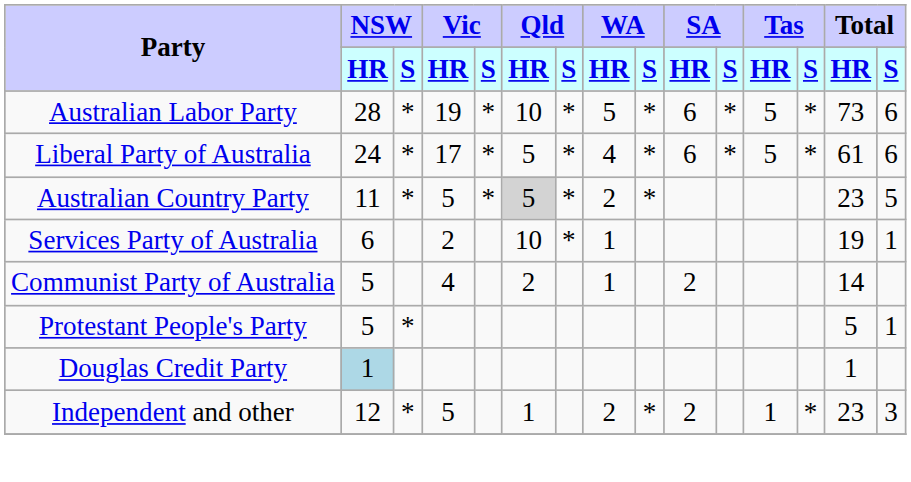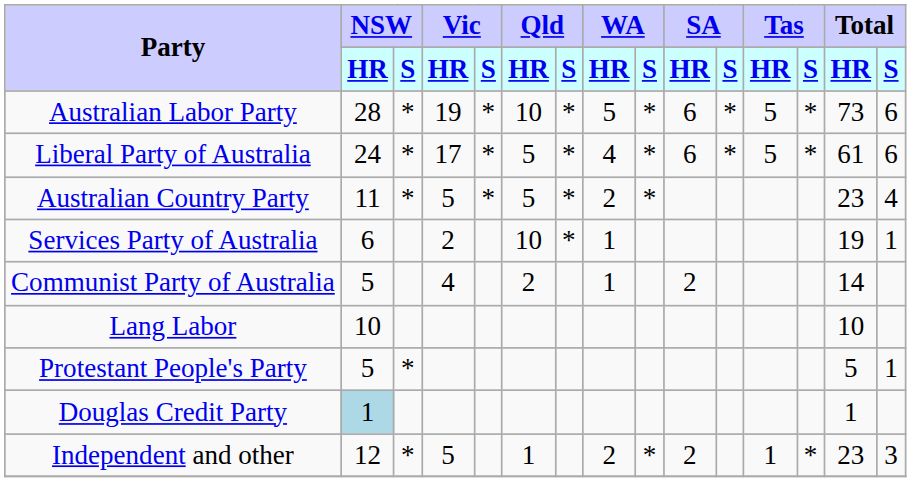Australian Country Party | Qld / HR: lightgrey background -> no background
Australian Country Party | Total / S: 5 -> 4
+ row: Lang Labor | 10 | 10
